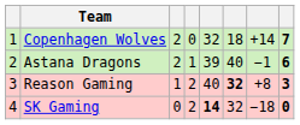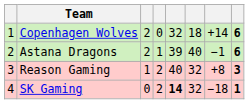Copenhagen Wolves | column 8: 7 -> 6
Reason Gaming | column 6: bold -> normal
SK Gaming | column 8: 0 -> 1
